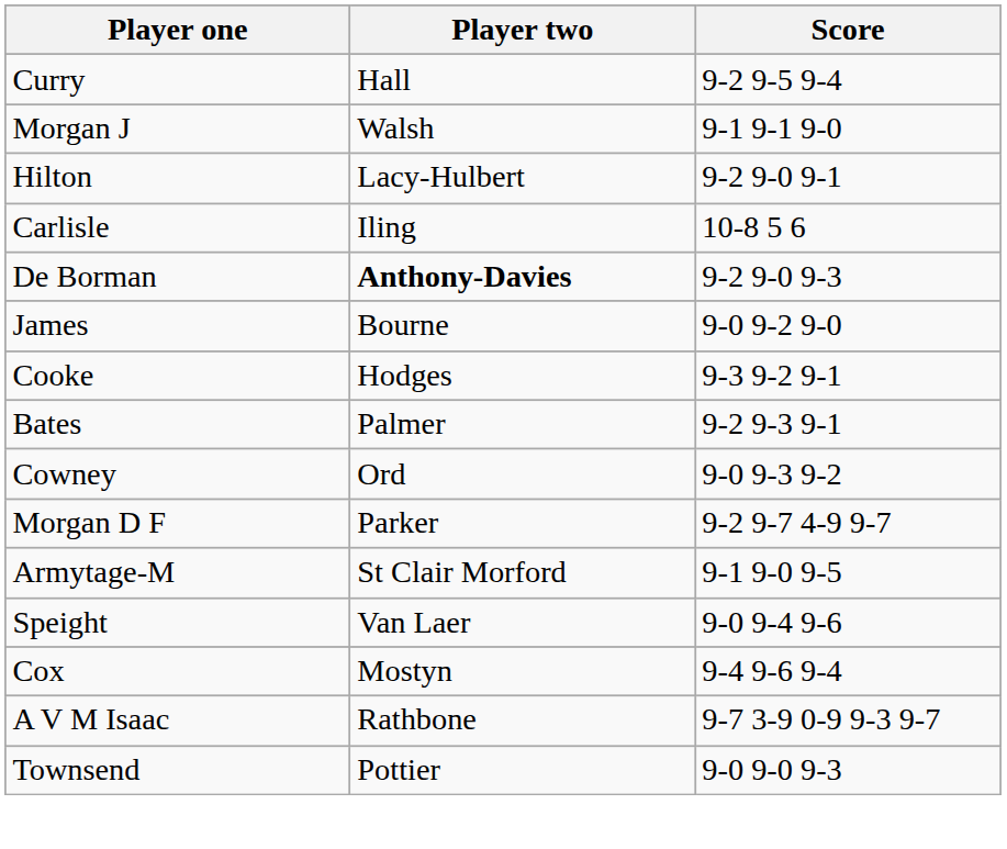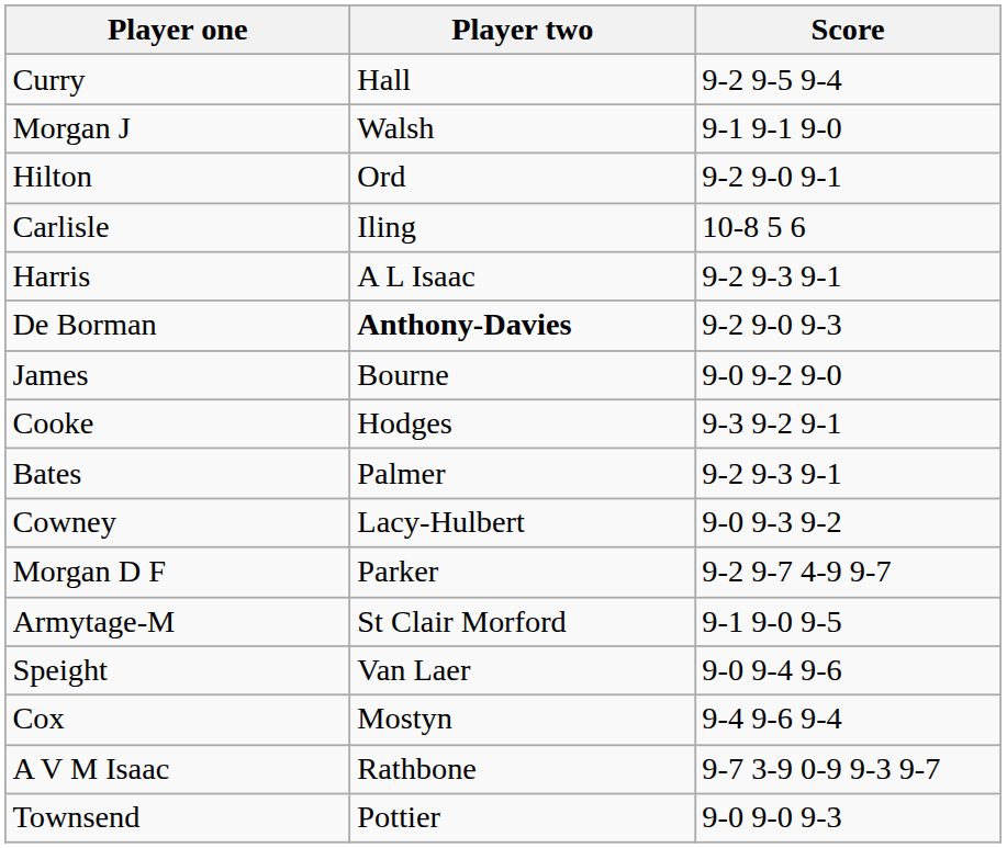Hilton | Player two: Lacy-Hulbert -> Ord
+ row: Harris | A L Isaac | 9-2 9-3 9-1
Cowney | Player two: Ord -> Lacy-Hulbert
